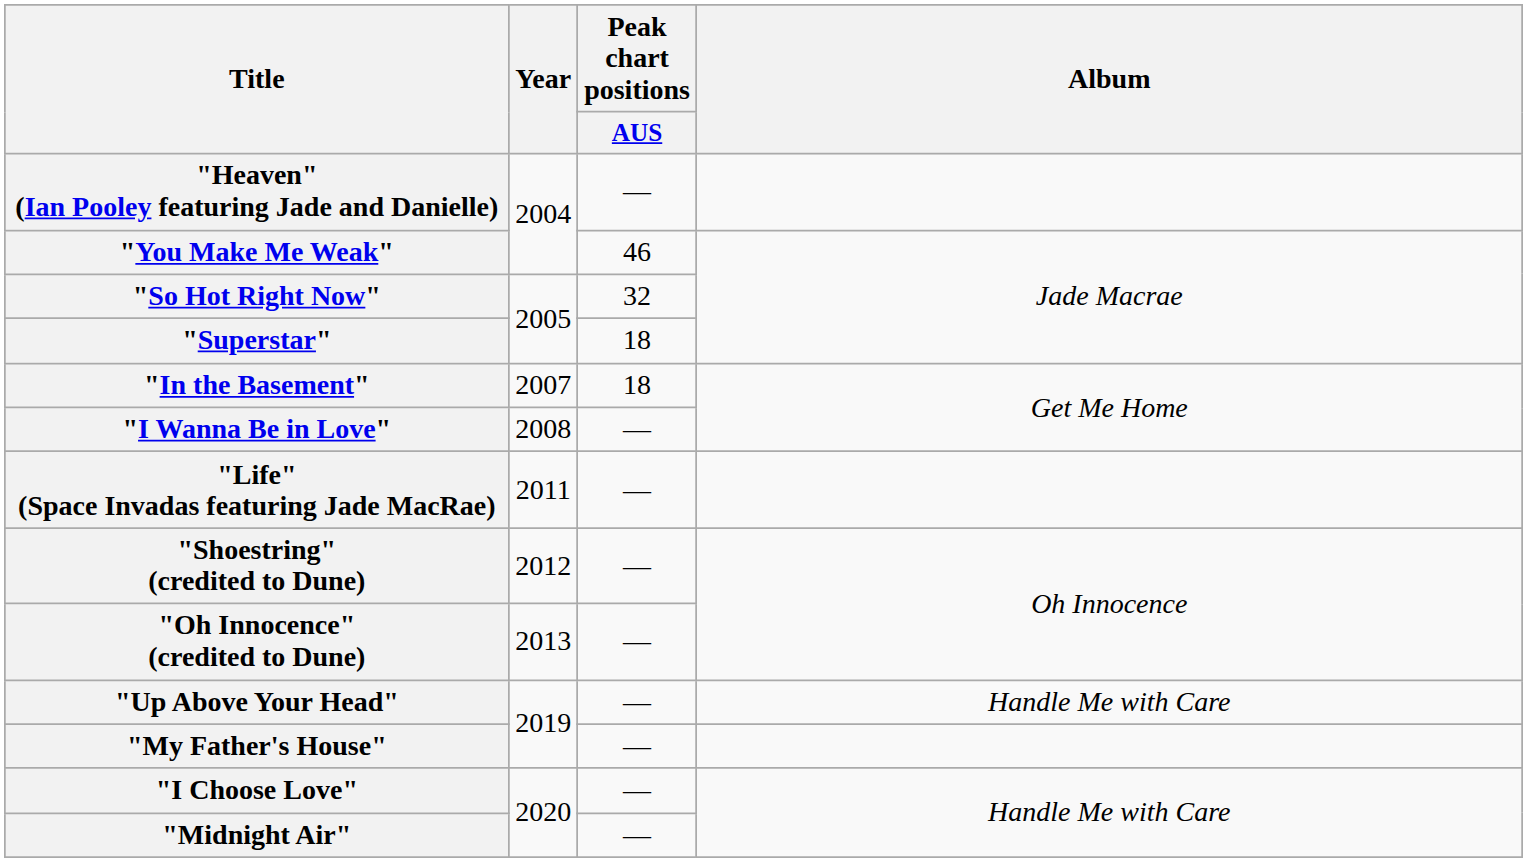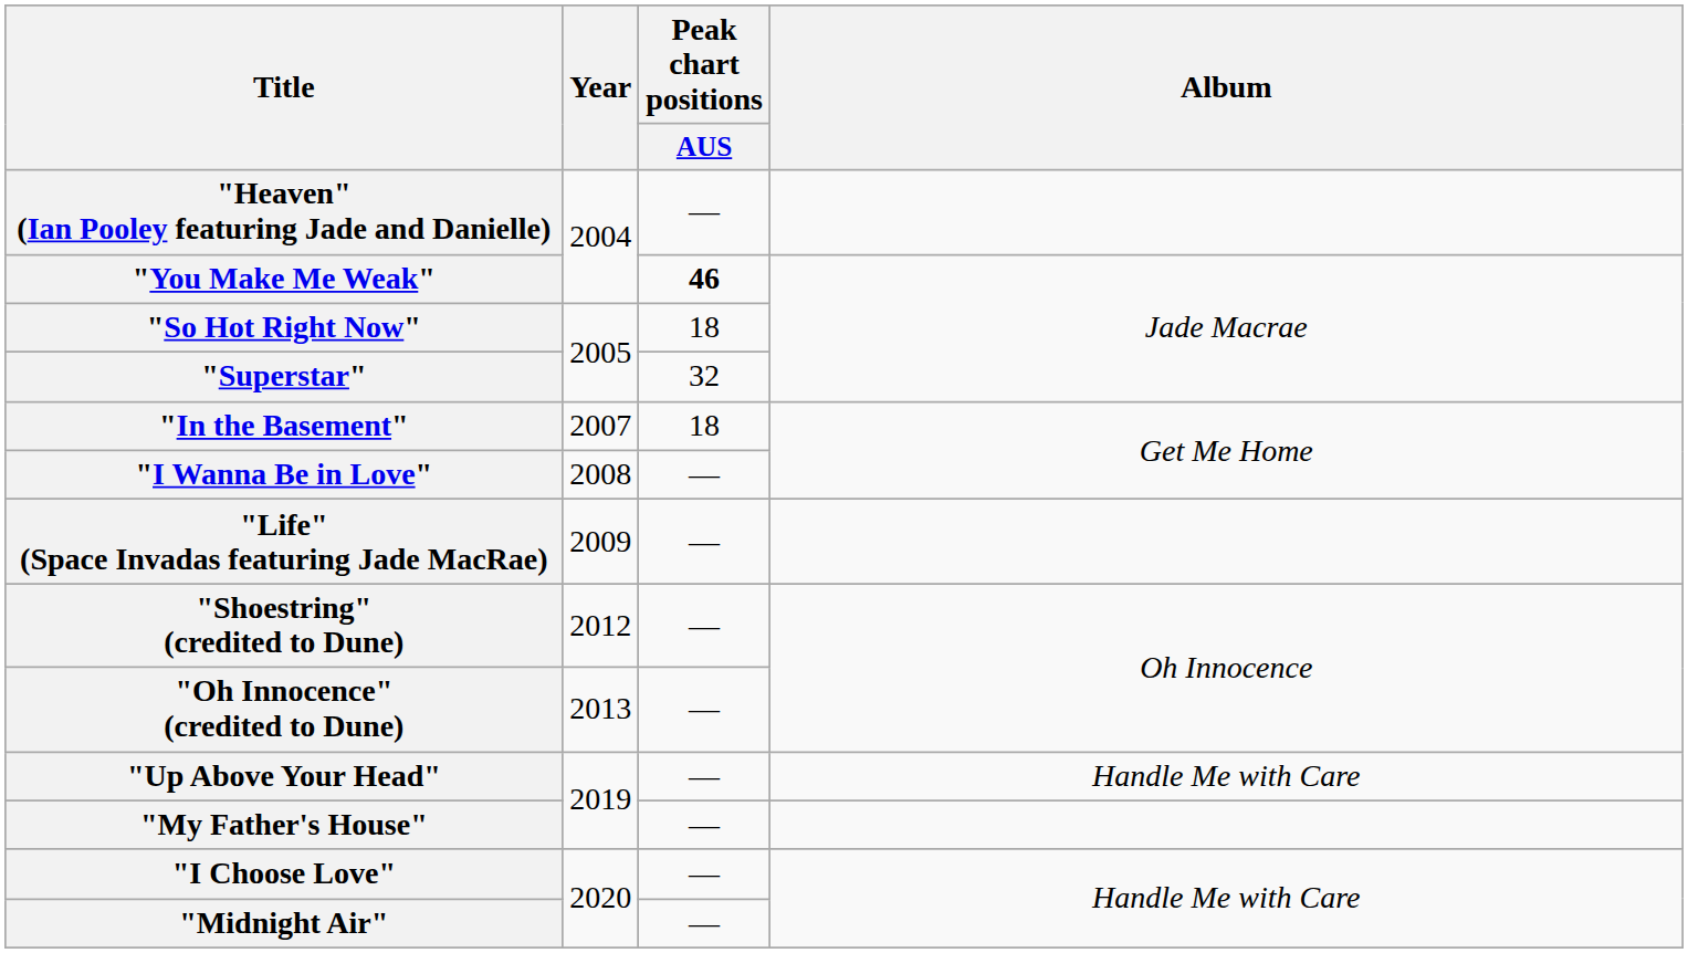"You Make Me Weak" | Peak chart positions / AUS: normal -> bold
"So Hot Right Now" | Peak chart positions / AUS: 32 -> 18
"Superstar" | Peak chart positions / AUS: 18 -> 32
"Life" (Space Invadas featuring Jade MacRae) | Year: 2011 -> 2009
